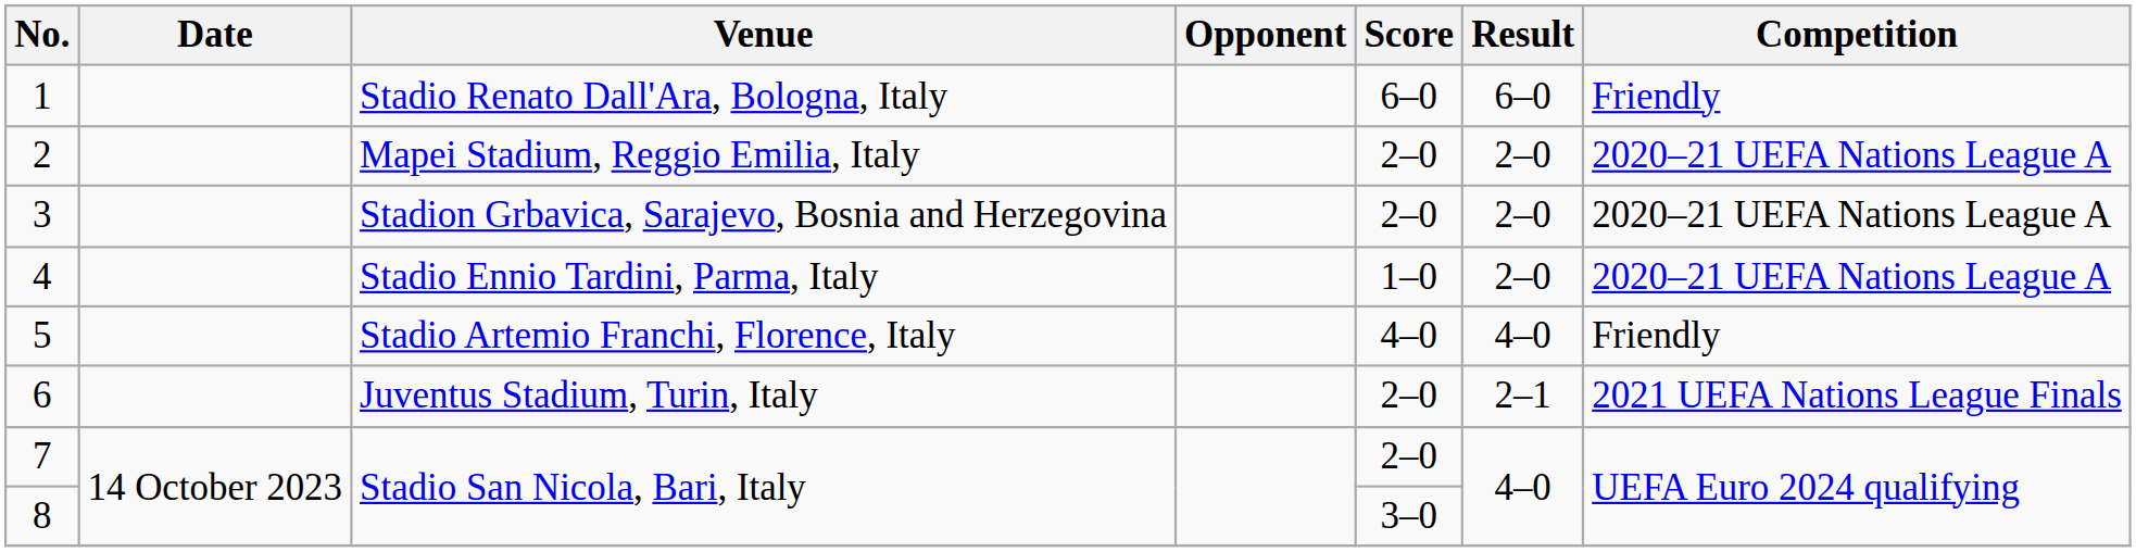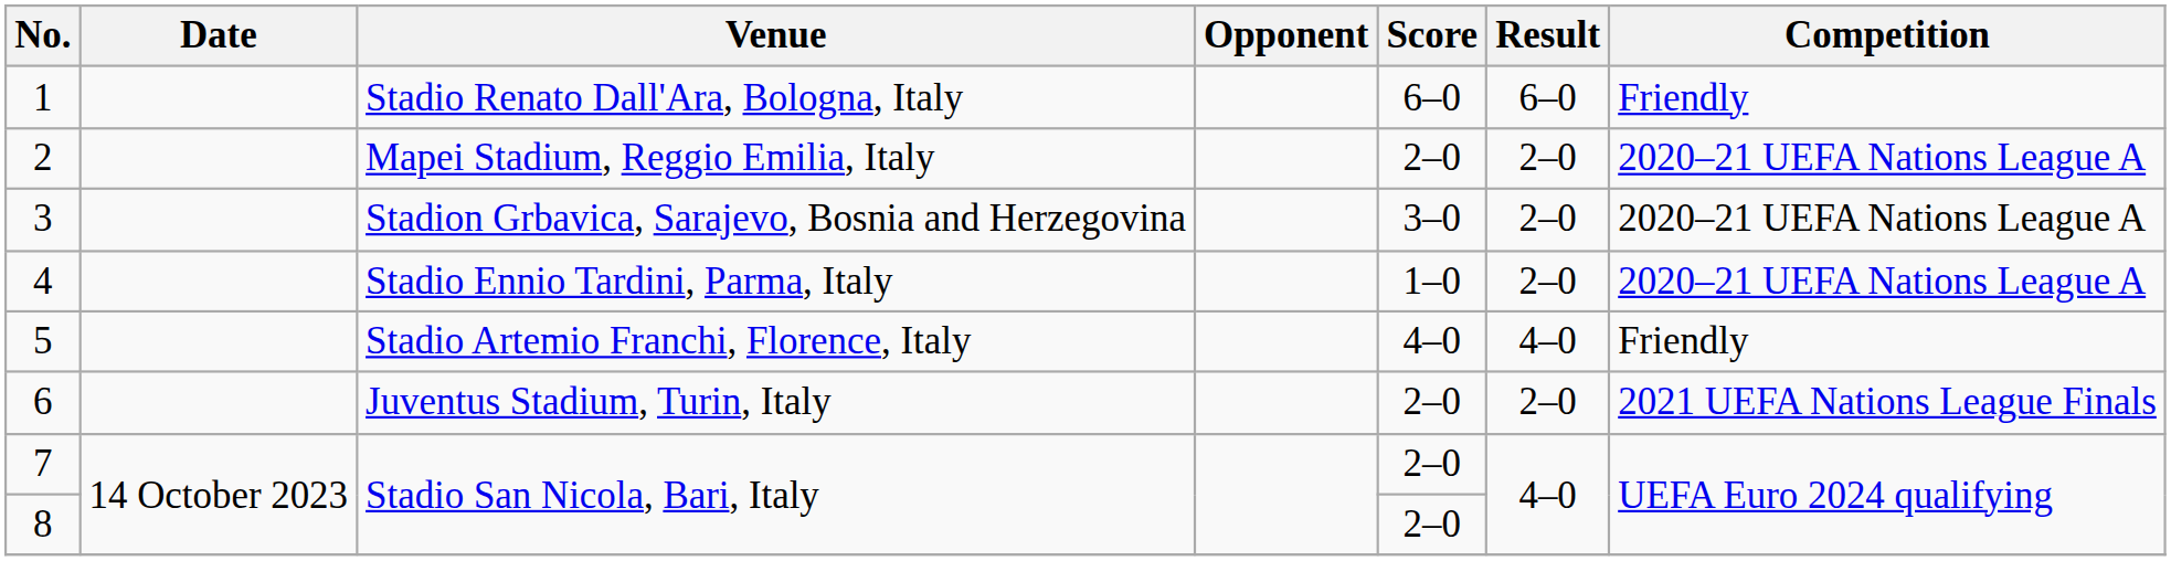3 | Score: 2–0 -> 3–0
6 | Result: 2–1 -> 2–0
8 | Score: 3–0 -> 2–0
